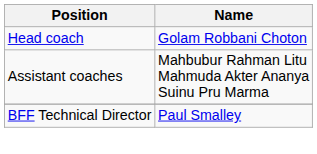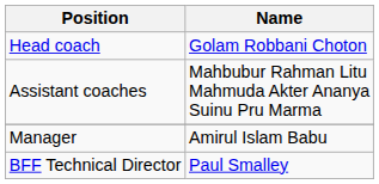+ row: Manager | Amirul Islam Babu
